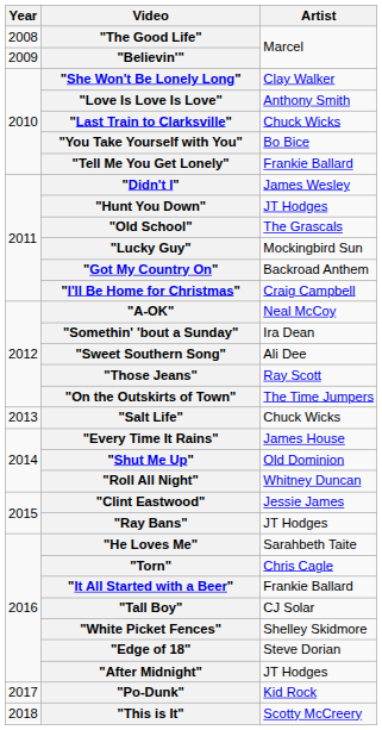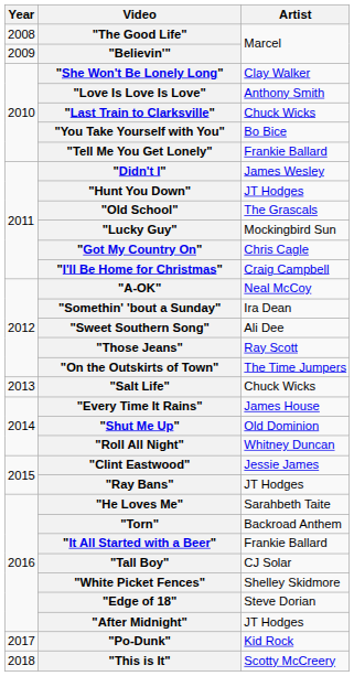"Got My Country On" | Artist: Backroad Anthem -> Chris Cagle
"Torn" | Artist: Chris Cagle -> Backroad Anthem
